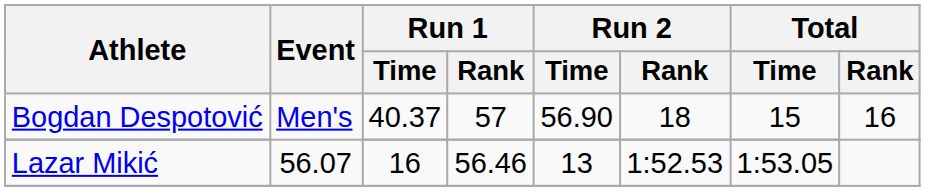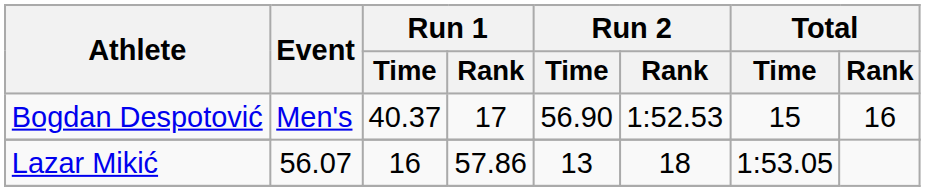Bogdan Despotović | Run 1 / Rank: 57 -> 17
Bogdan Despotović | Run 2 / Rank: 18 -> 1:52.53
Lazar Mikić | Run 1 / Rank: 56.46 -> 57.86
Lazar Mikić | Run 2 / Rank: 1:52.53 -> 18
